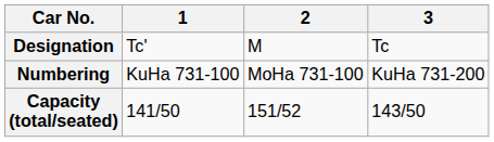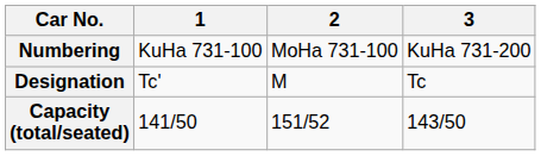rows swapped: Designation <-> Numbering
